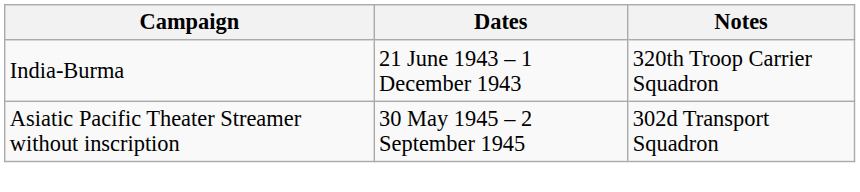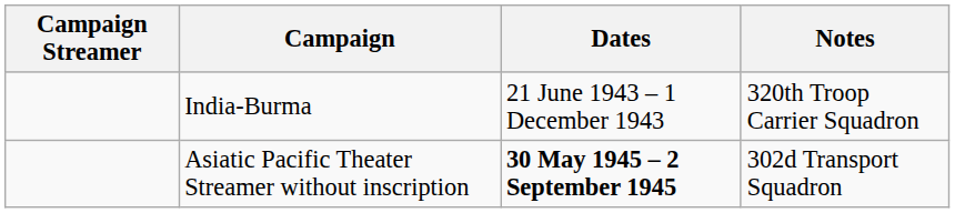+ column: Campaign Streamer
Asiatic Pacific Theater Streamer without inscription | Dates: normal -> bold
